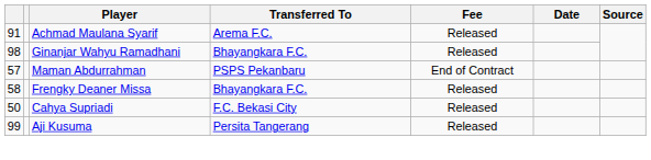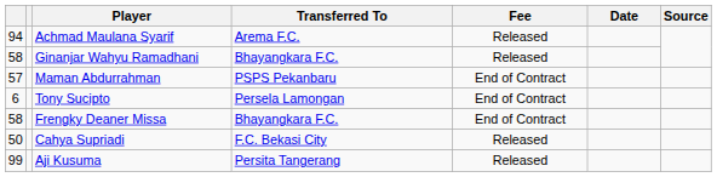Achmad Maulana Syarif | column 1: 91 -> 94
Ginanjar Wahyu Ramadhani | column 1: 98 -> 58
+ row: 6 | Tony Sucipto | Persela Lamongan | End of Contract
Frengky Deaner Missa | Fee: Released -> End of Contract
